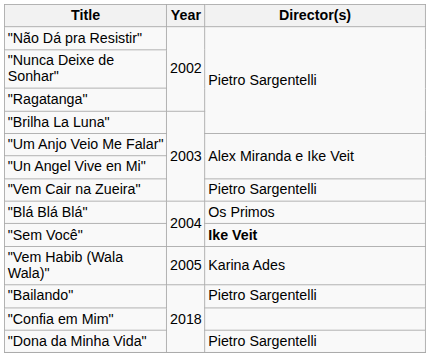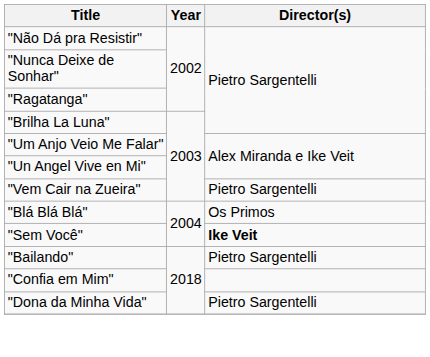- row: "Vem Habib (Wala Wala)" | 2005 | Karina Ades
